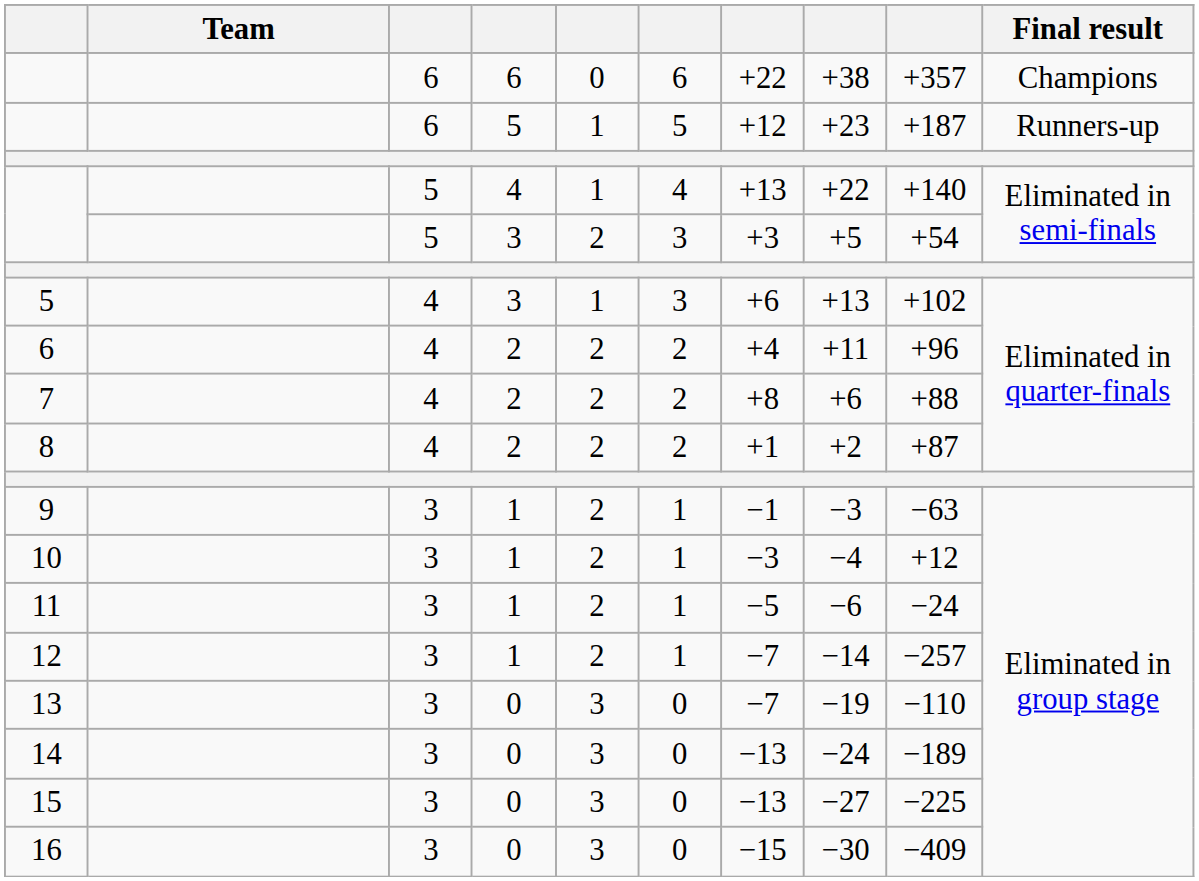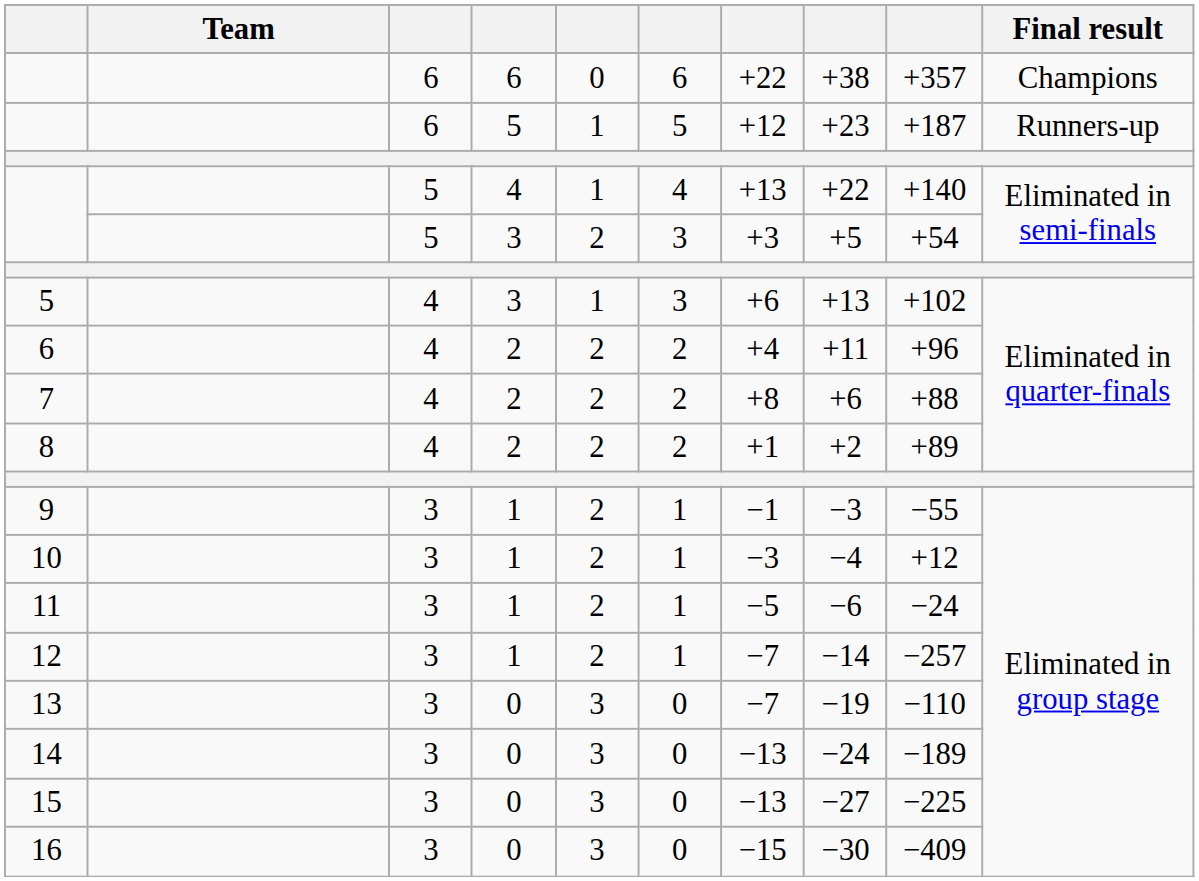8 | column 9: +87 -> +89
9 | column 9: −63 -> −55
